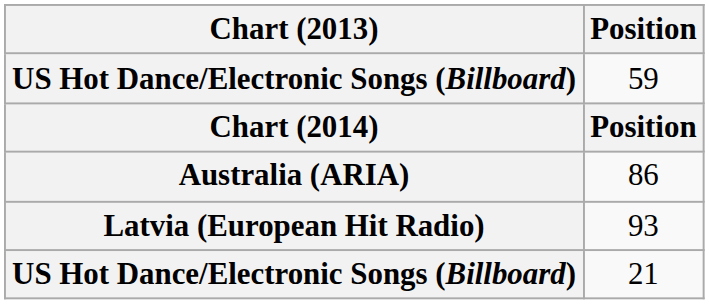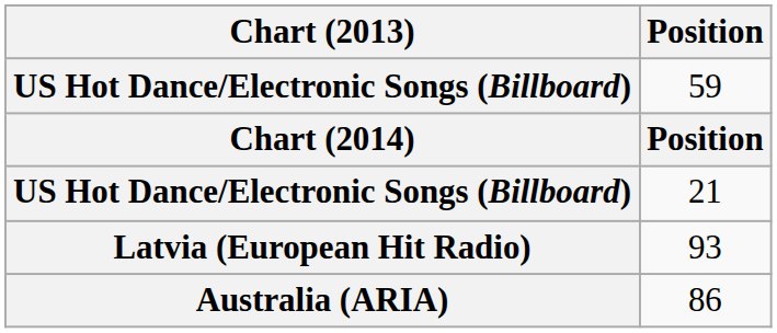rows swapped: 86 <-> 21
